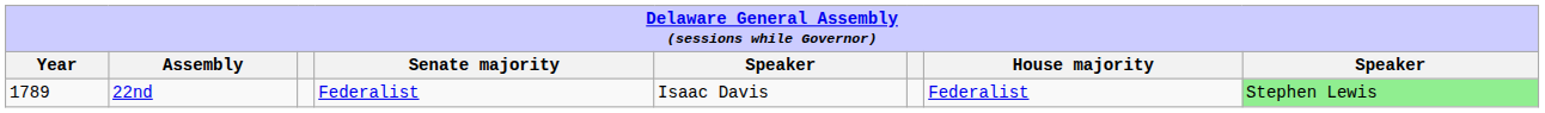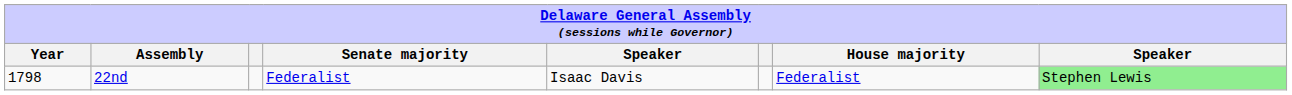22nd | Year: 1789 -> 1798
